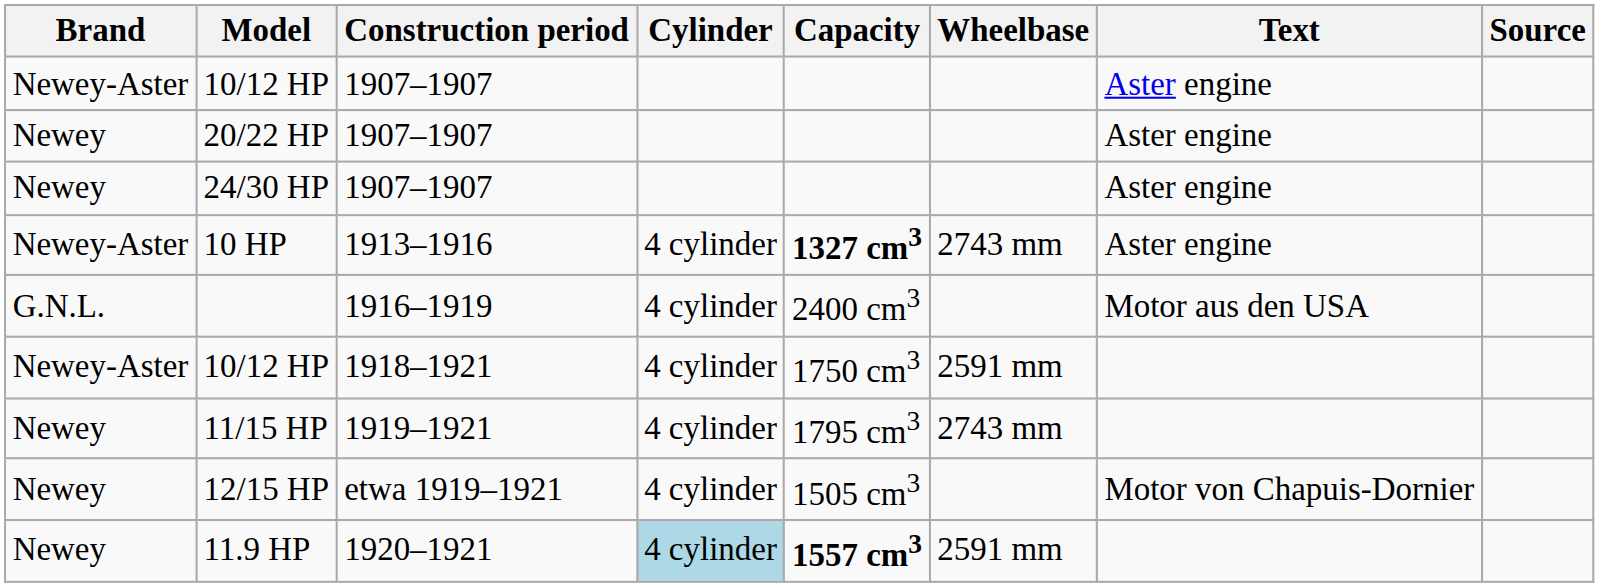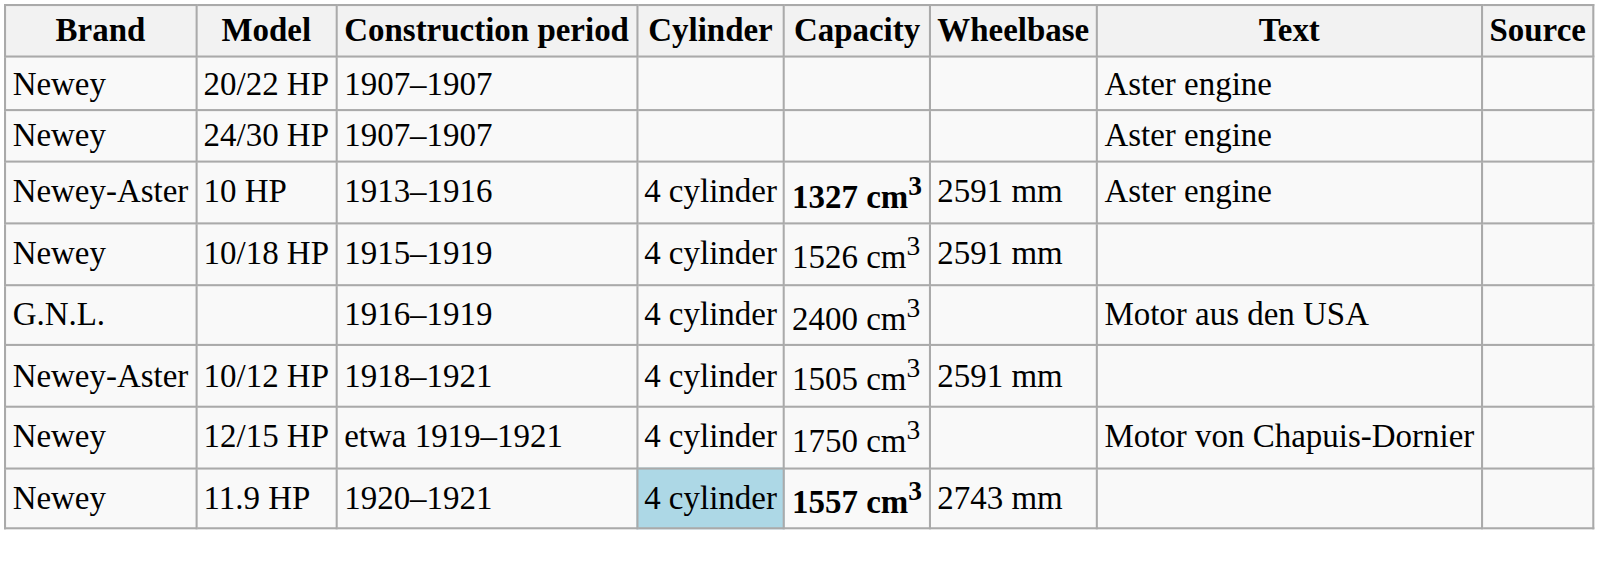- row: Newey-Aster | 10/12 HP | 1907–1907 | Aster engine
10 HP | Wheelbase: 2743 mm -> 2591 mm
+ row: Newey | 10/18 HP | 1915–1919 | 4 cylinder | 1526 cm3 | 2591 mm
10/12 HP / 1918–1921 | Capacity: 1750 cm3 -> 1505 cm3
- row: Newey | 11/15 HP | 1919–1921 | 4 cylinder | 1795 cm3 | 2743 mm
12/15 HP | Capacity: 1505 cm3 -> 1750 cm3
11.9 HP | Wheelbase: 2591 mm -> 2743 mm
